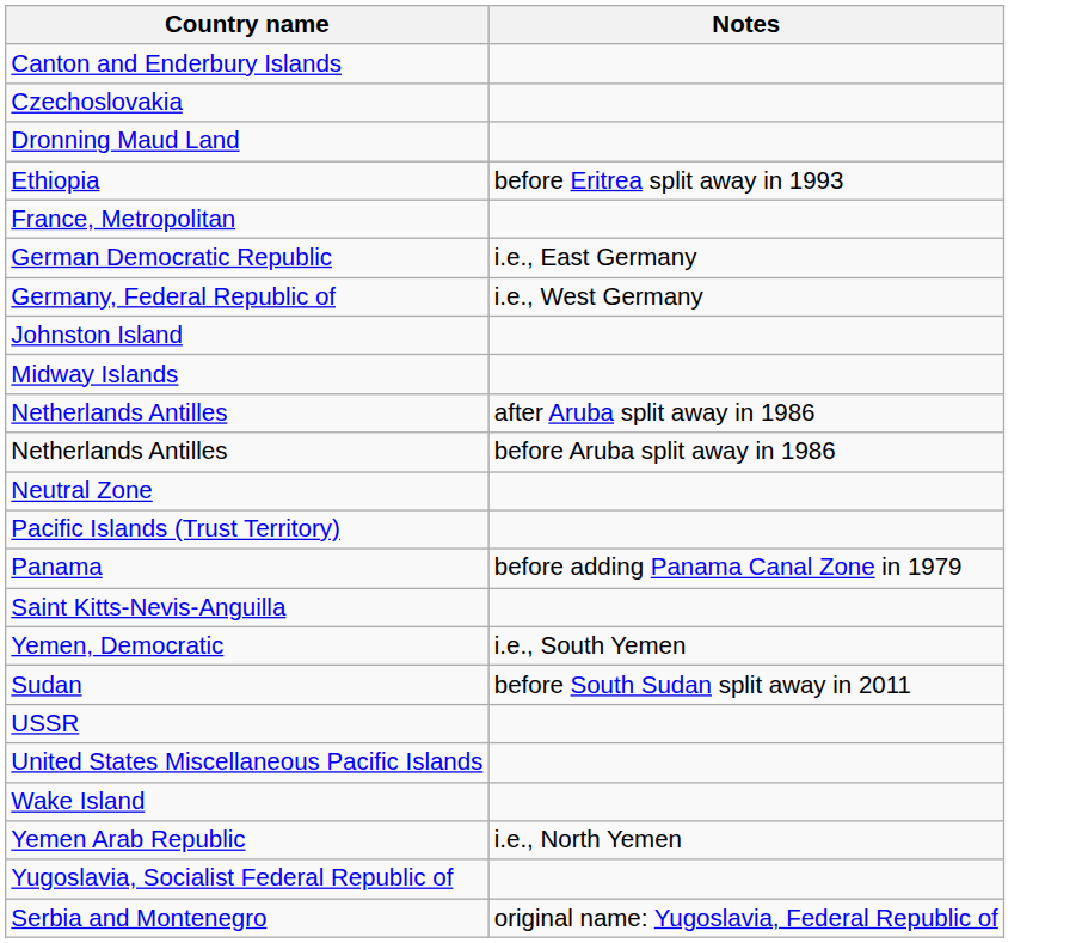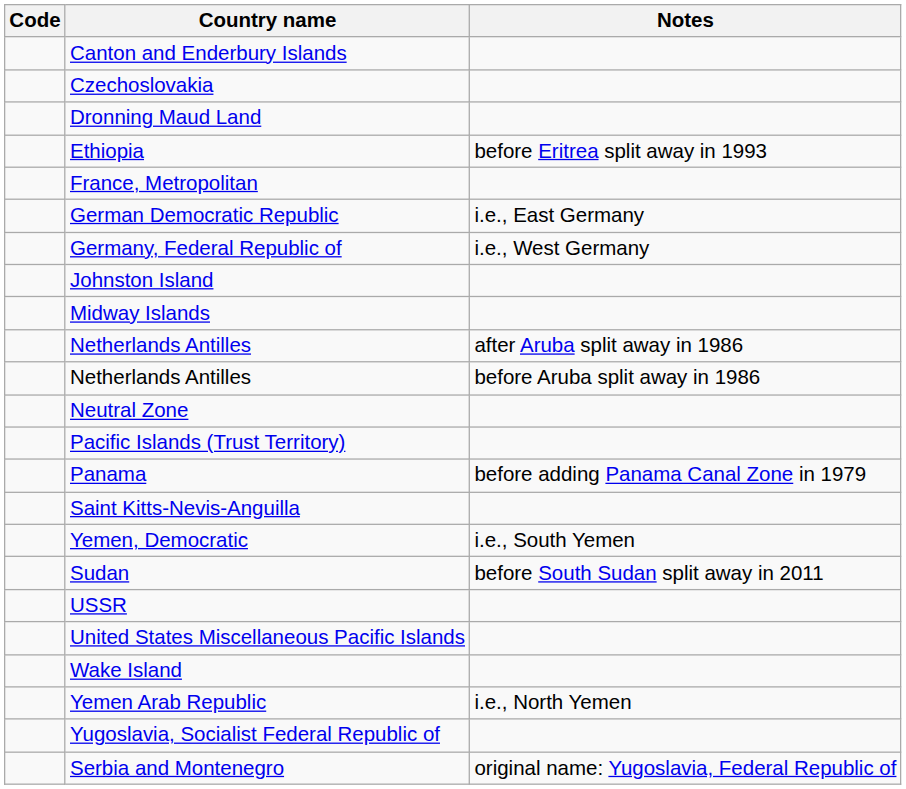+ column: Code
